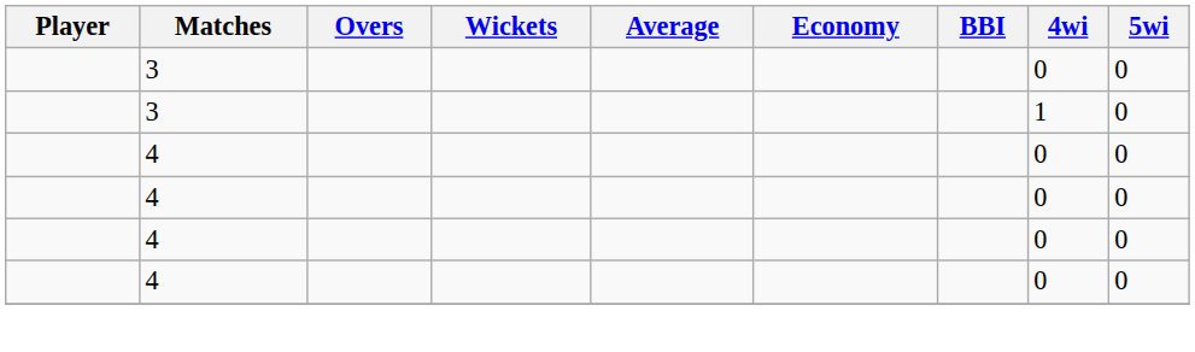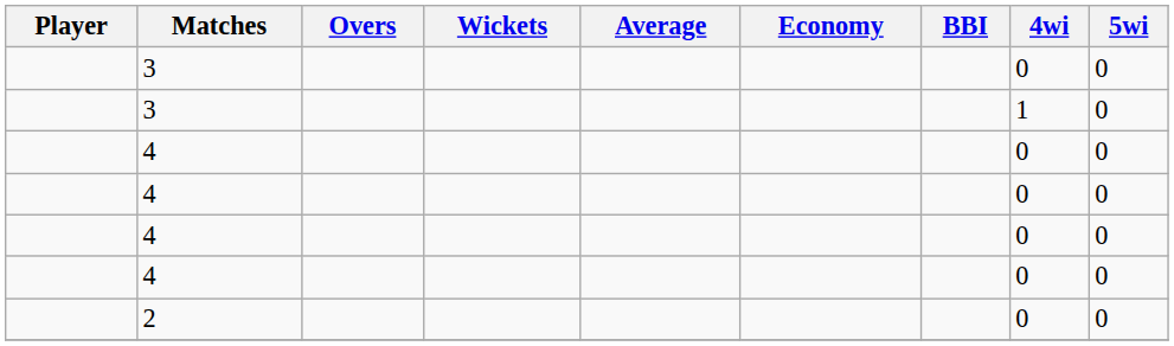+ row: 2 | 0 | 0
